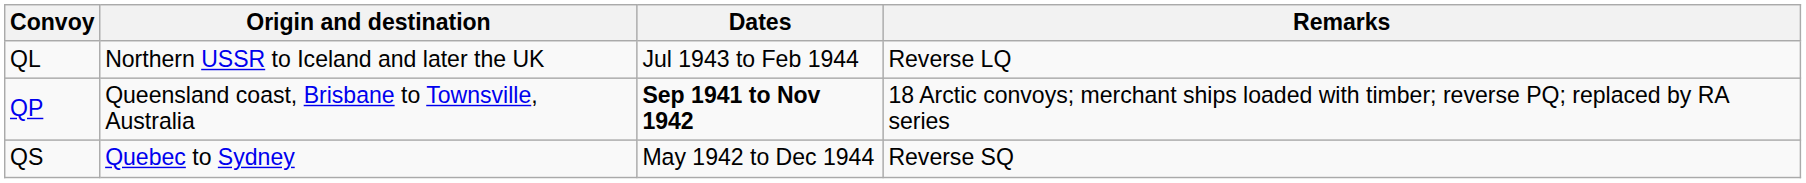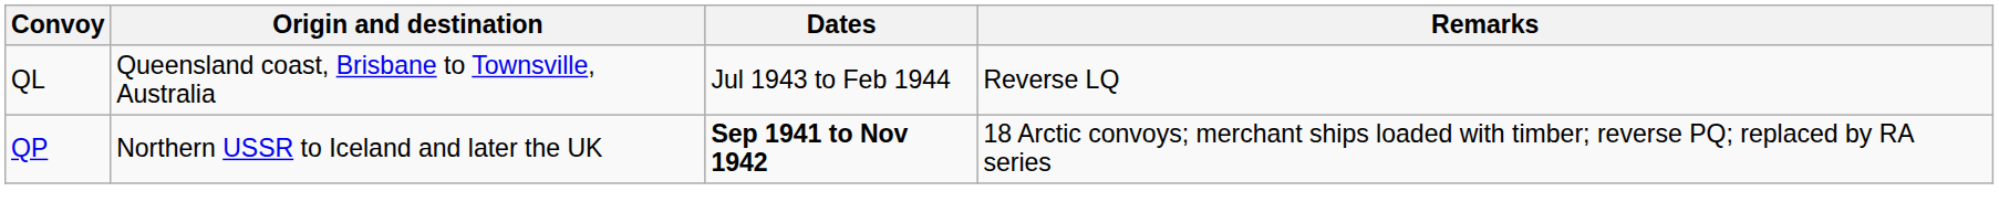QL | Origin and destination: Northern USSR to Iceland and later the UK -> Queensland coast, Brisbane to Townsville, Australia
QP | Origin and destination: Queensland coast, Brisbane to Townsville, Australia -> Northern USSR to Iceland and later the UK
- row: QS | Quebec to Sydney | May 1942 to Dec 1944 | Reverse SQ
